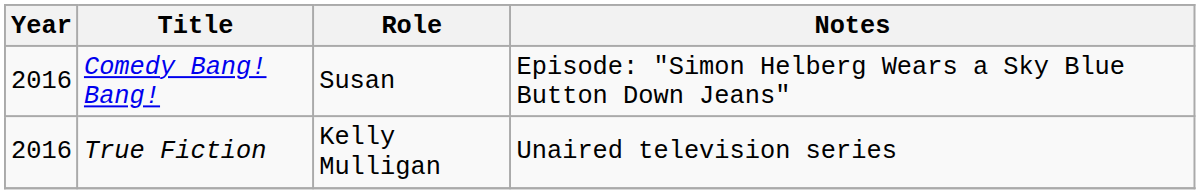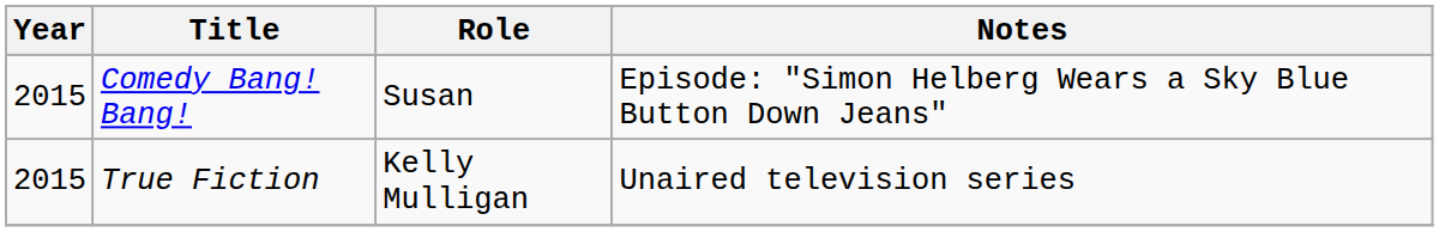Comedy Bang! Bang! | Year: 2016 -> 2015
True Fiction | Year: 2016 -> 2015
